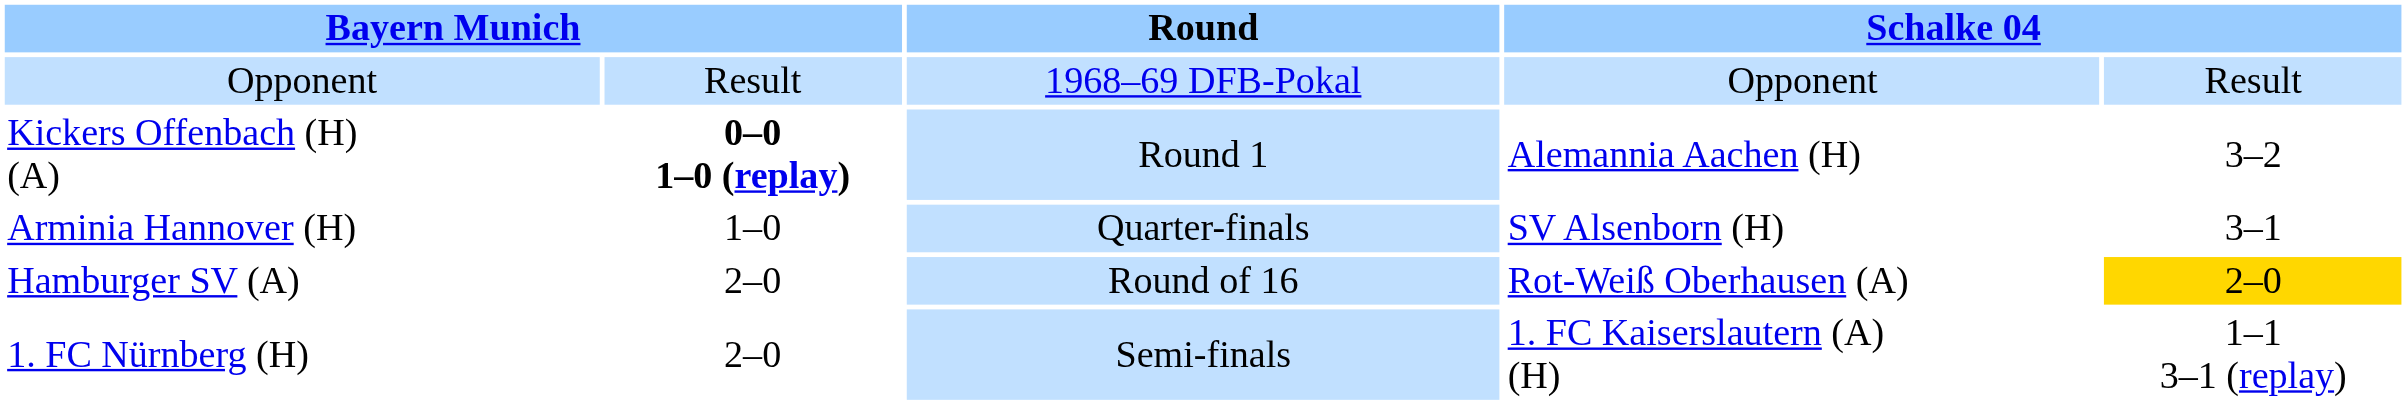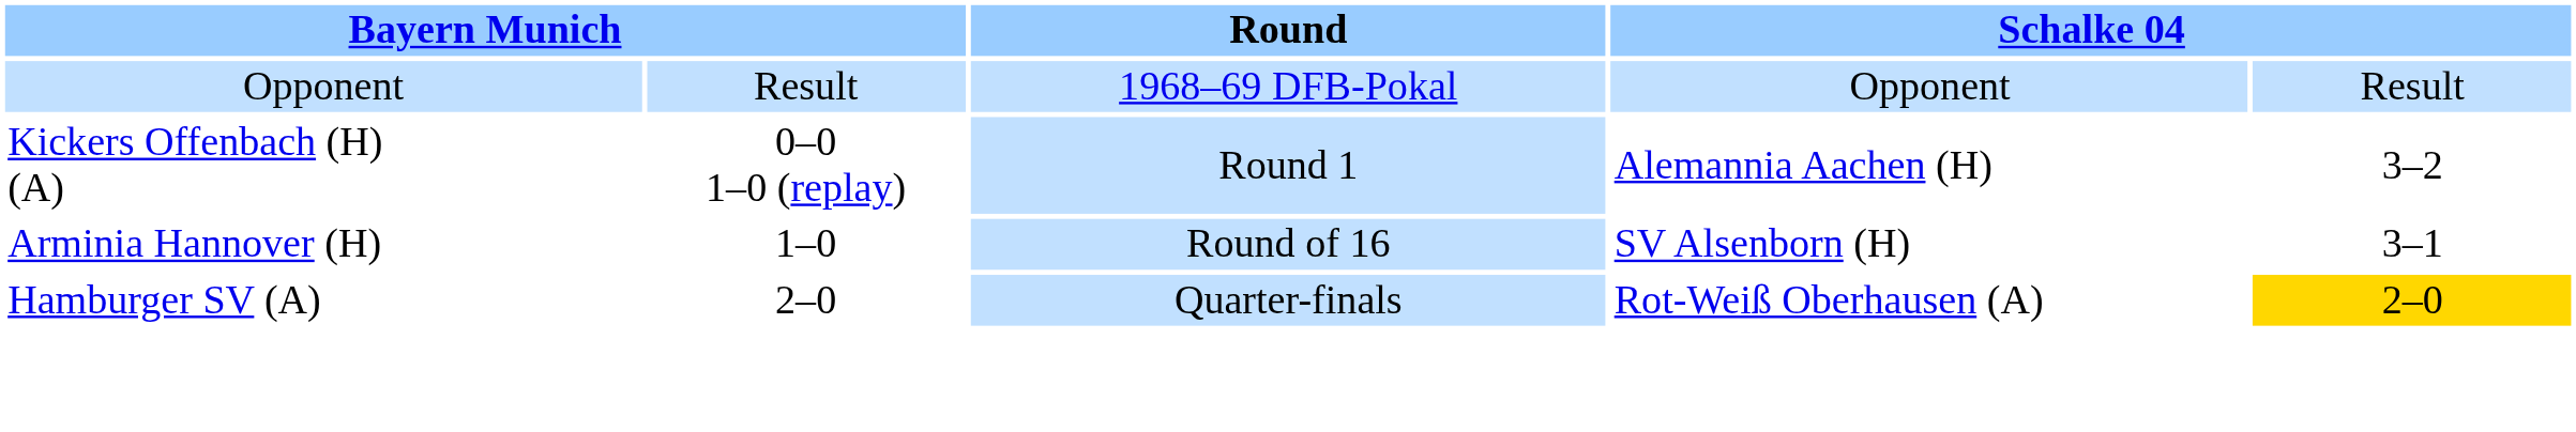Kickers Offenbach (H) (A) | column 2: bold -> normal
Arminia Hannover (H) | Round: Quarter-finals -> Round of 16
Hamburger SV (A) | Round: Round of 16 -> Quarter-finals
- row: 1. FC Nürnberg (H) | 2–0 | Semi-finals | 1. FC Kaiserslautern (A) (H) | 1–1 3–1 (replay)
